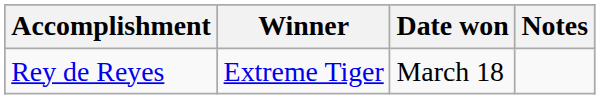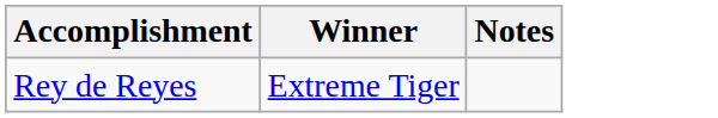- column: Date won | March 18
